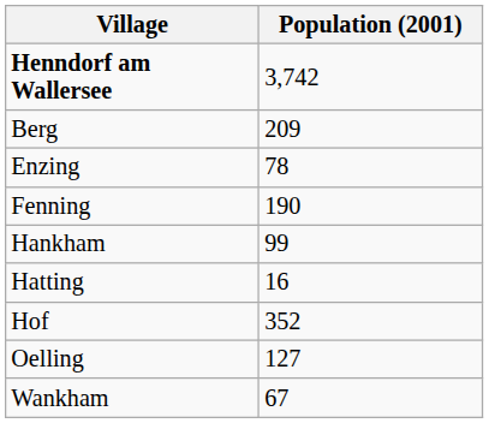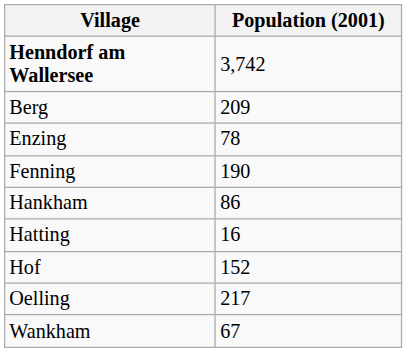Hankham | Population (2001): 99 -> 86
Hof | Population (2001): 352 -> 152
Oelling | Population (2001): 127 -> 217
